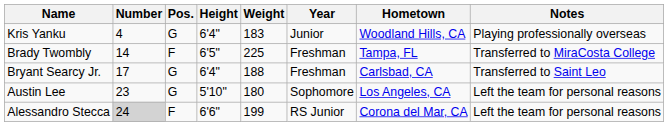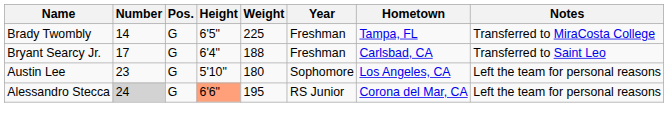- row: Kris Yanku | 4 | G | 6'4" | 183 | Junior | Woodland Hills, CA | Playing professionally overseas
Brady Twombly | Pos.: F -> G
Alessandro Stecca | Pos.: F -> G
Alessandro Stecca | Height: no background -> lightsalmon background
Alessandro Stecca | Weight: 199 -> 195
